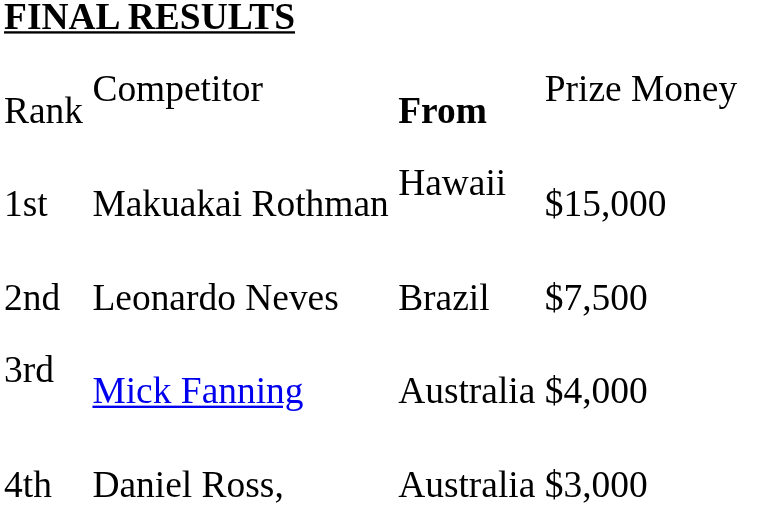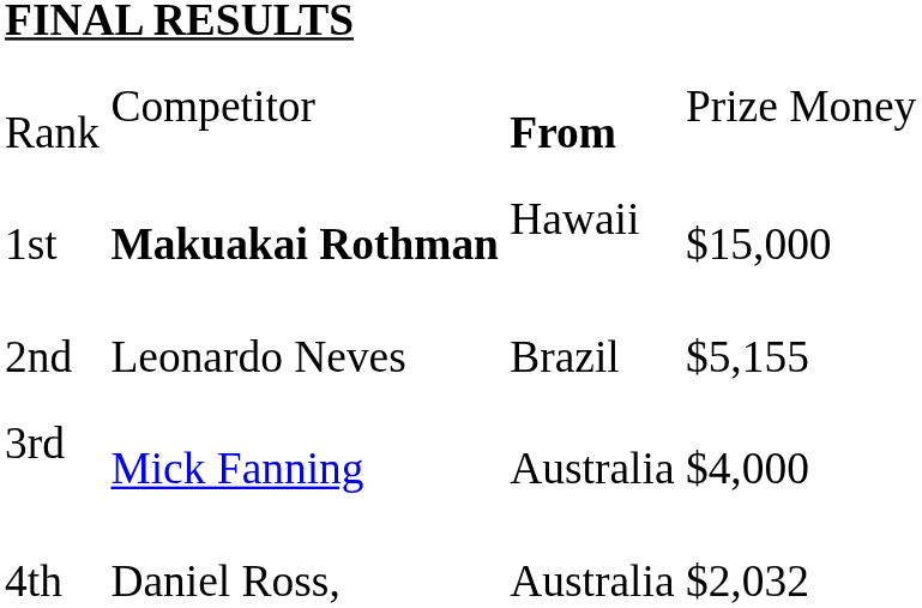1st | column 2: normal -> bold
2nd | column 4: $7,500 -> $5,155
4th | column 4: $3,000 -> $2,032
